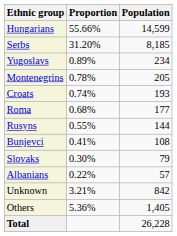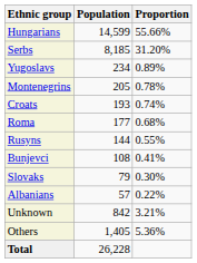columns swapped: Population <-> Proportion
